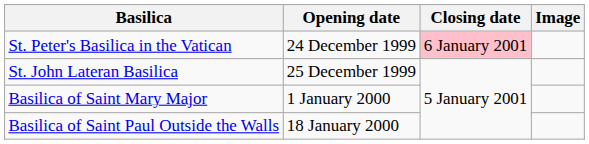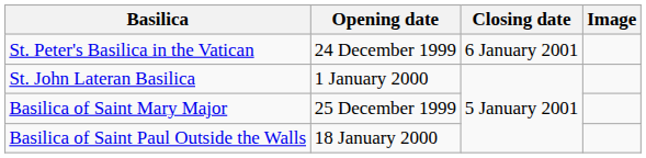St. Peter's Basilica in the Vatican | Closing date: pink background -> no background
St. John Lateran Basilica | Opening date: 25 December 1999 -> 1 January 2000
Basilica of Saint Mary Major | Opening date: 1 January 2000 -> 25 December 1999
